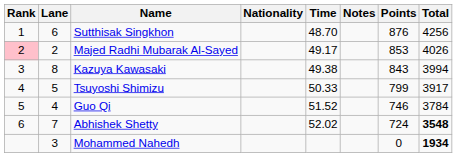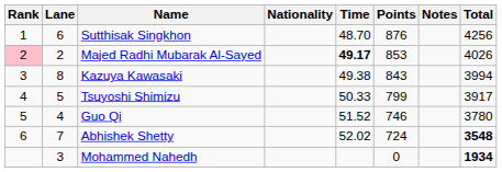columns swapped: Points <-> Notes
Majed Radhi Mubarak Al-Sayed | Time: normal -> bold
Guo Qi | Total: 3784 -> 3780
